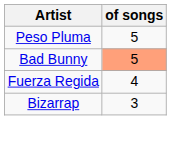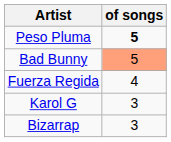Peso Pluma | of songs: normal -> bold
+ row: Karol G | 3
